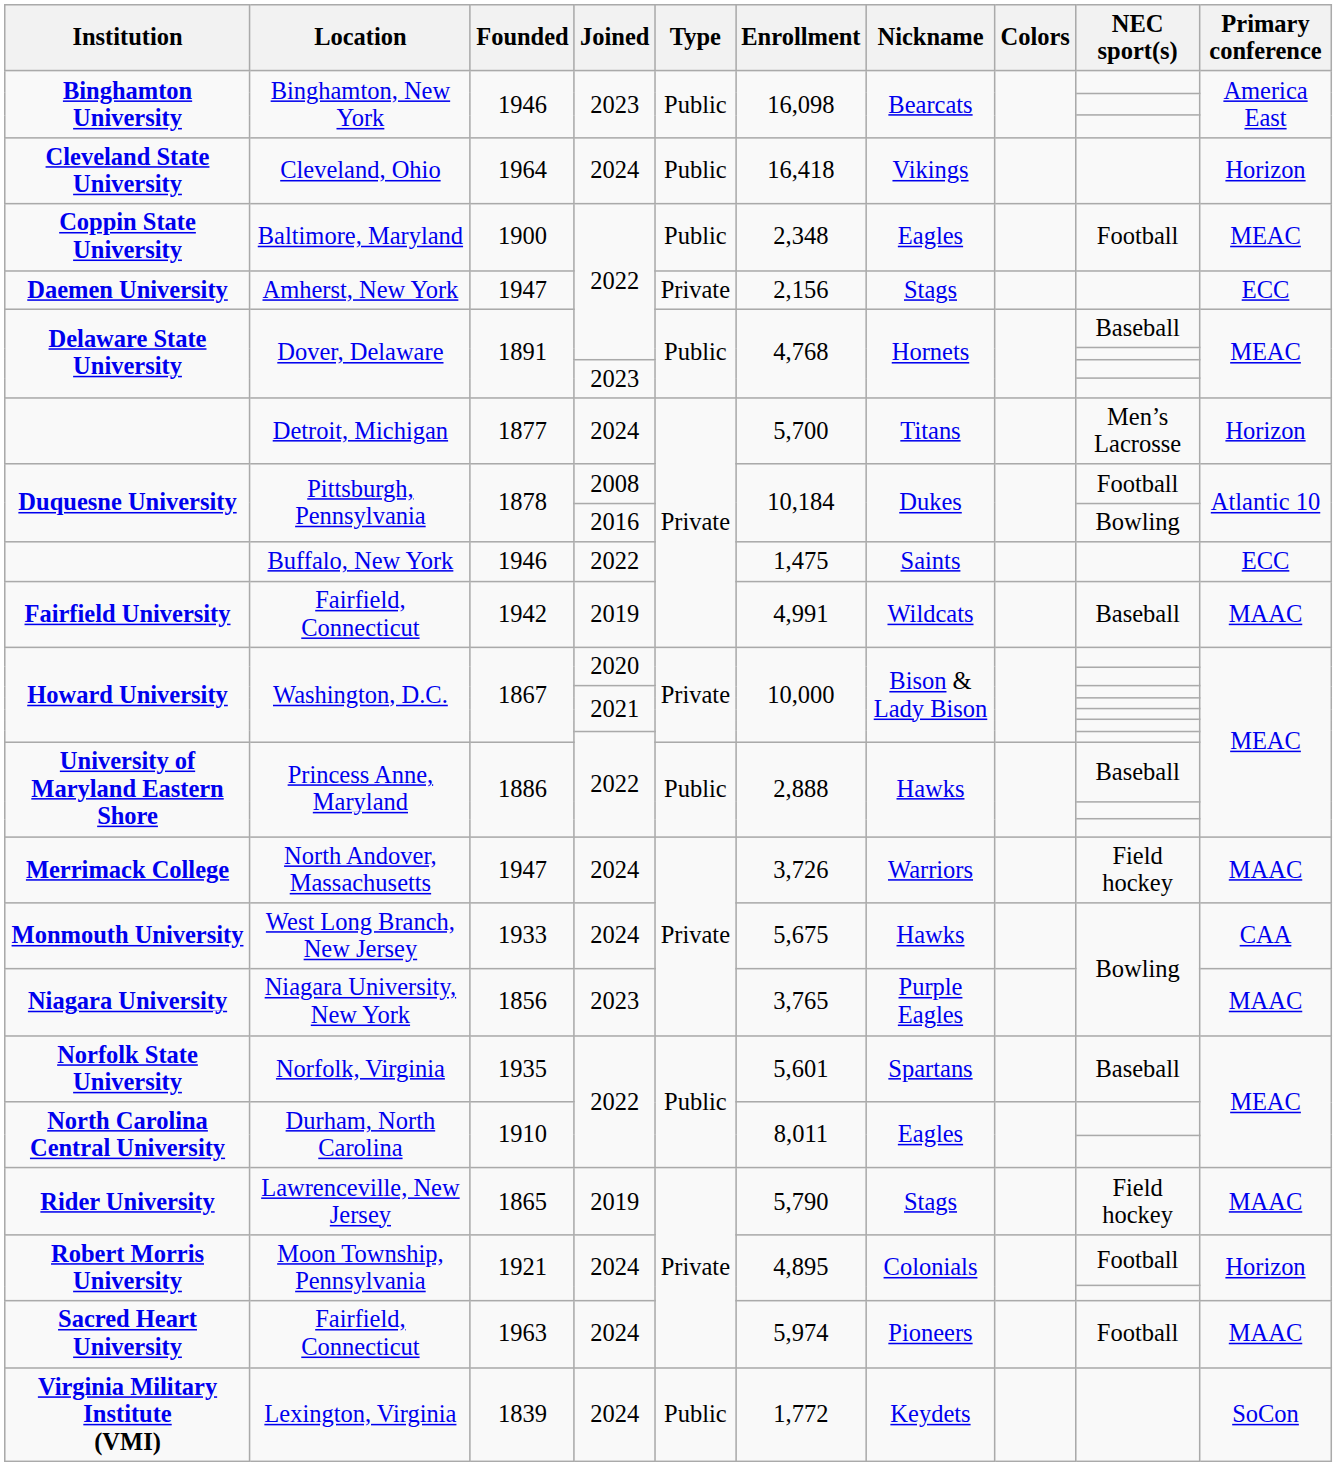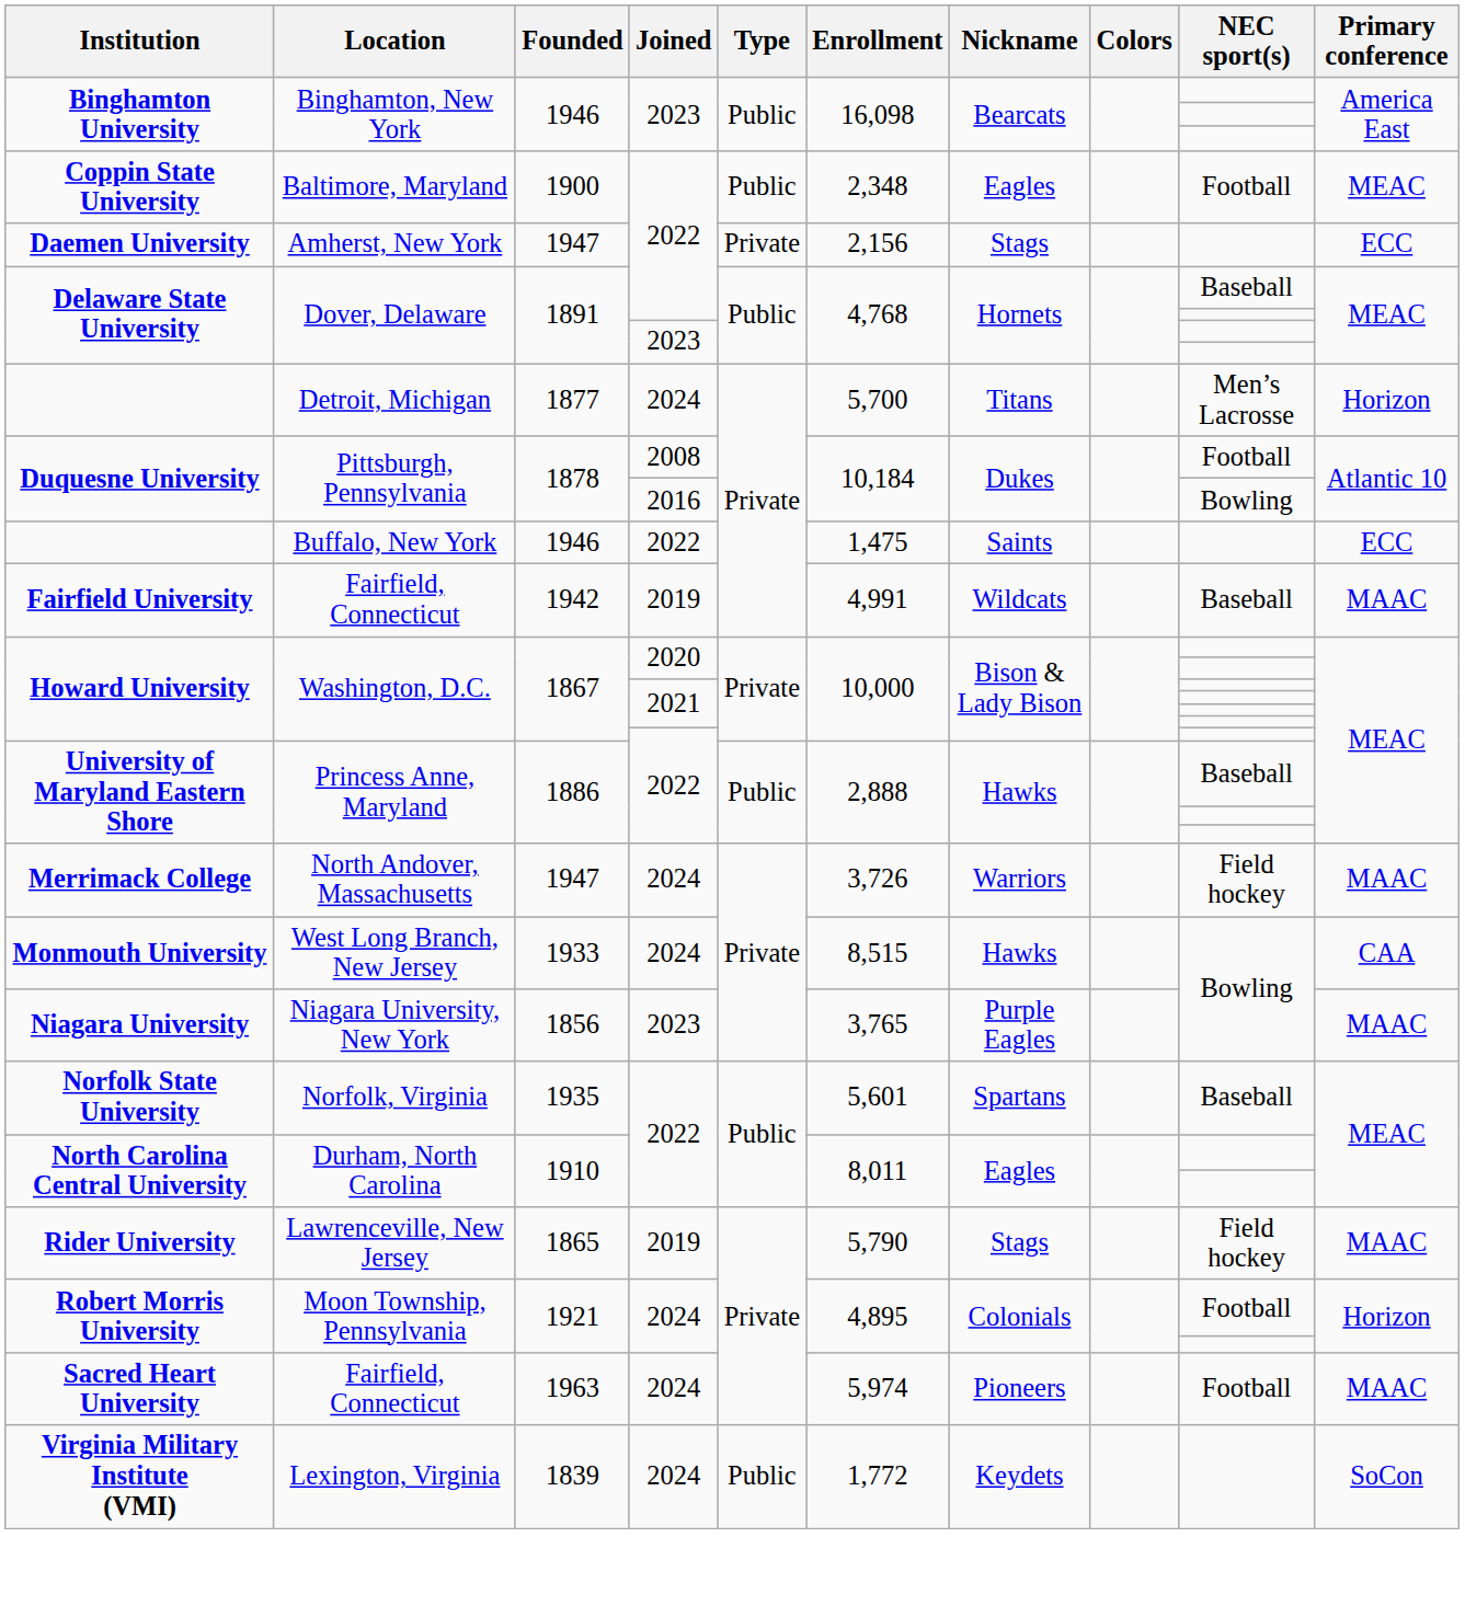- row: Cleveland State University | Cleveland, Ohio | 1964 | 2024 | Public | 16,418 | Vikings | Horizon
Monmouth University | Enrollment: 5,675 -> 8,515
